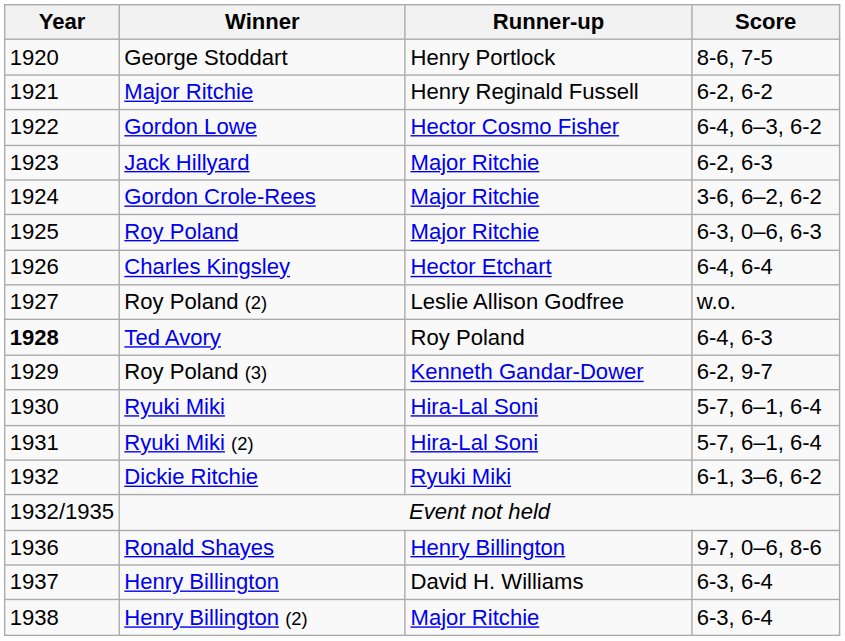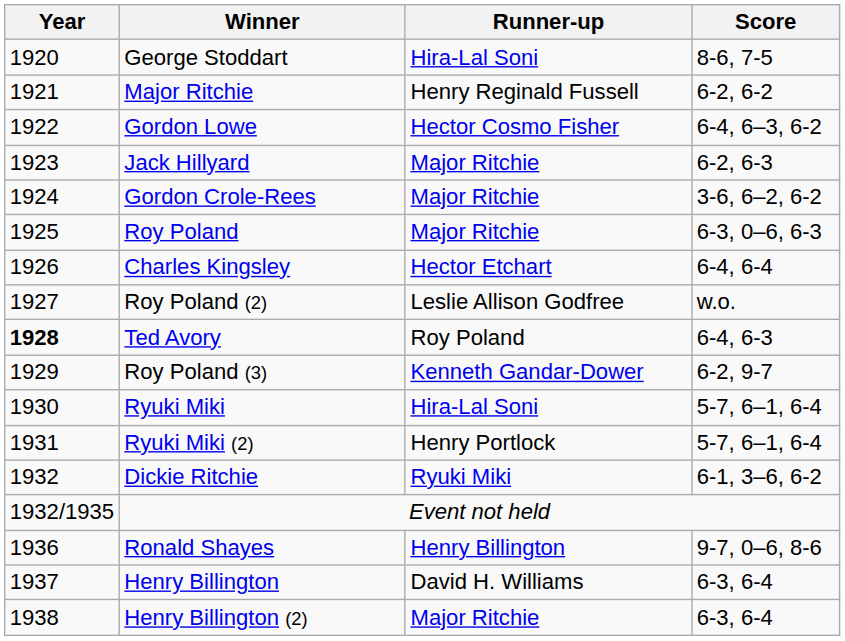George Stoddart | Runner-up: Henry Portlock -> Hira-Lal Soni
Ryuki Miki (2) | Runner-up: Hira-Lal Soni -> Henry Portlock
